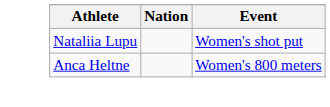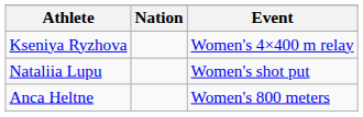+ row: Kseniya Ryzhova | Women's 4×400 m relay
